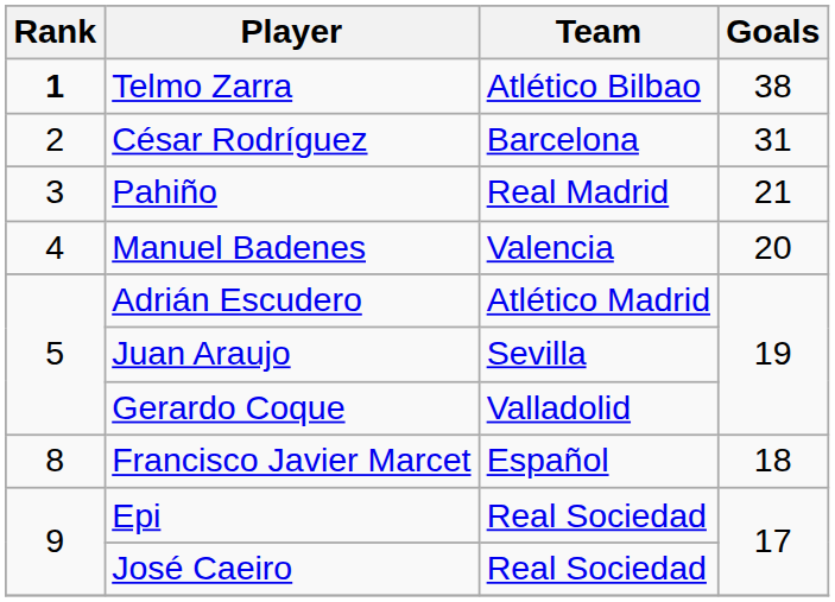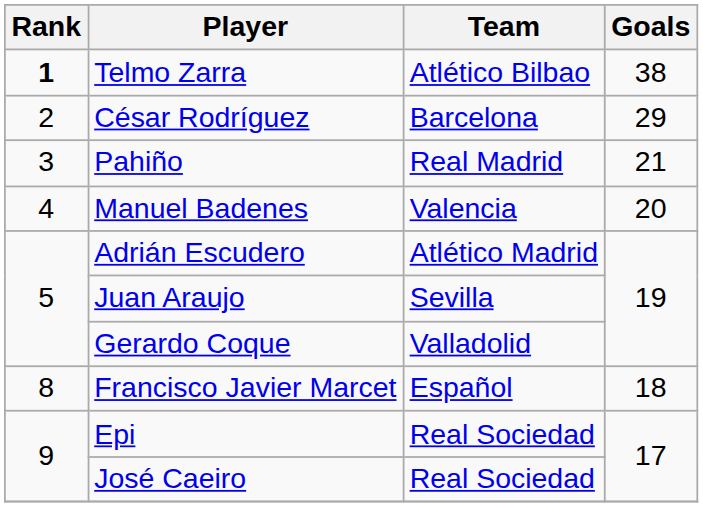César Rodríguez | Goals: 31 -> 29
